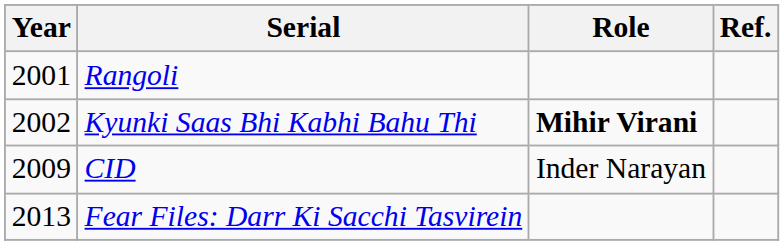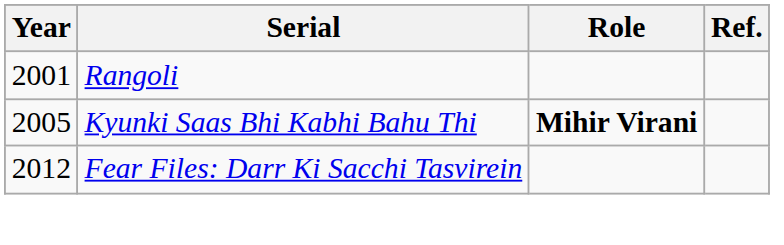Kyunki Saas Bhi Kabhi Bahu Thi | Year: 2002 -> 2005
- row: 2009 | CID | Inder Narayan
Fear Files: Darr Ki Sacchi Tasvirein | Year: 2013 -> 2012
